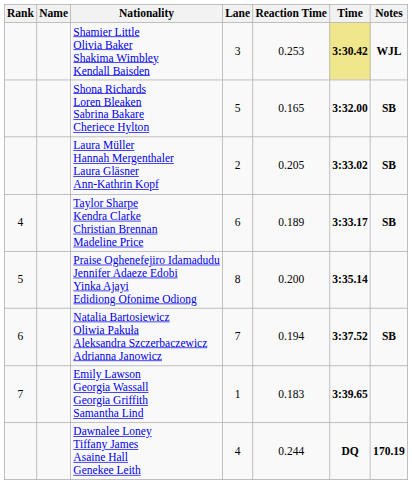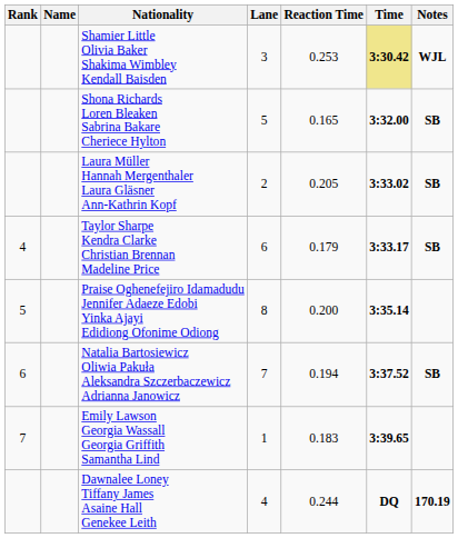Taylor Sharpe Kendra Clarke Christian Brennan Madeline Price | Reaction Time: 0.189 -> 0.179
